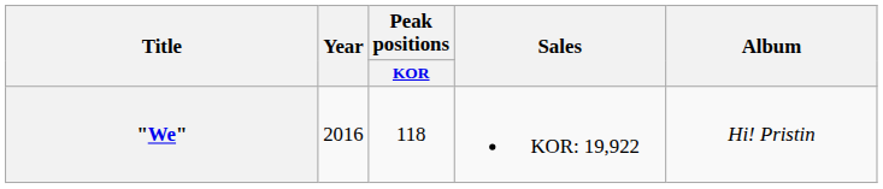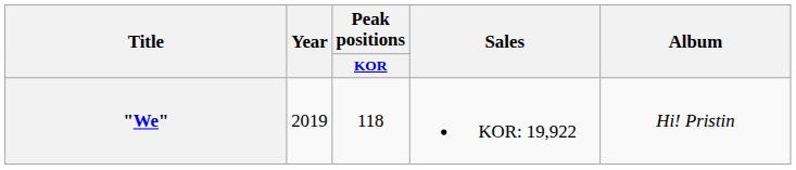"We" | Year: 2016 -> 2019
